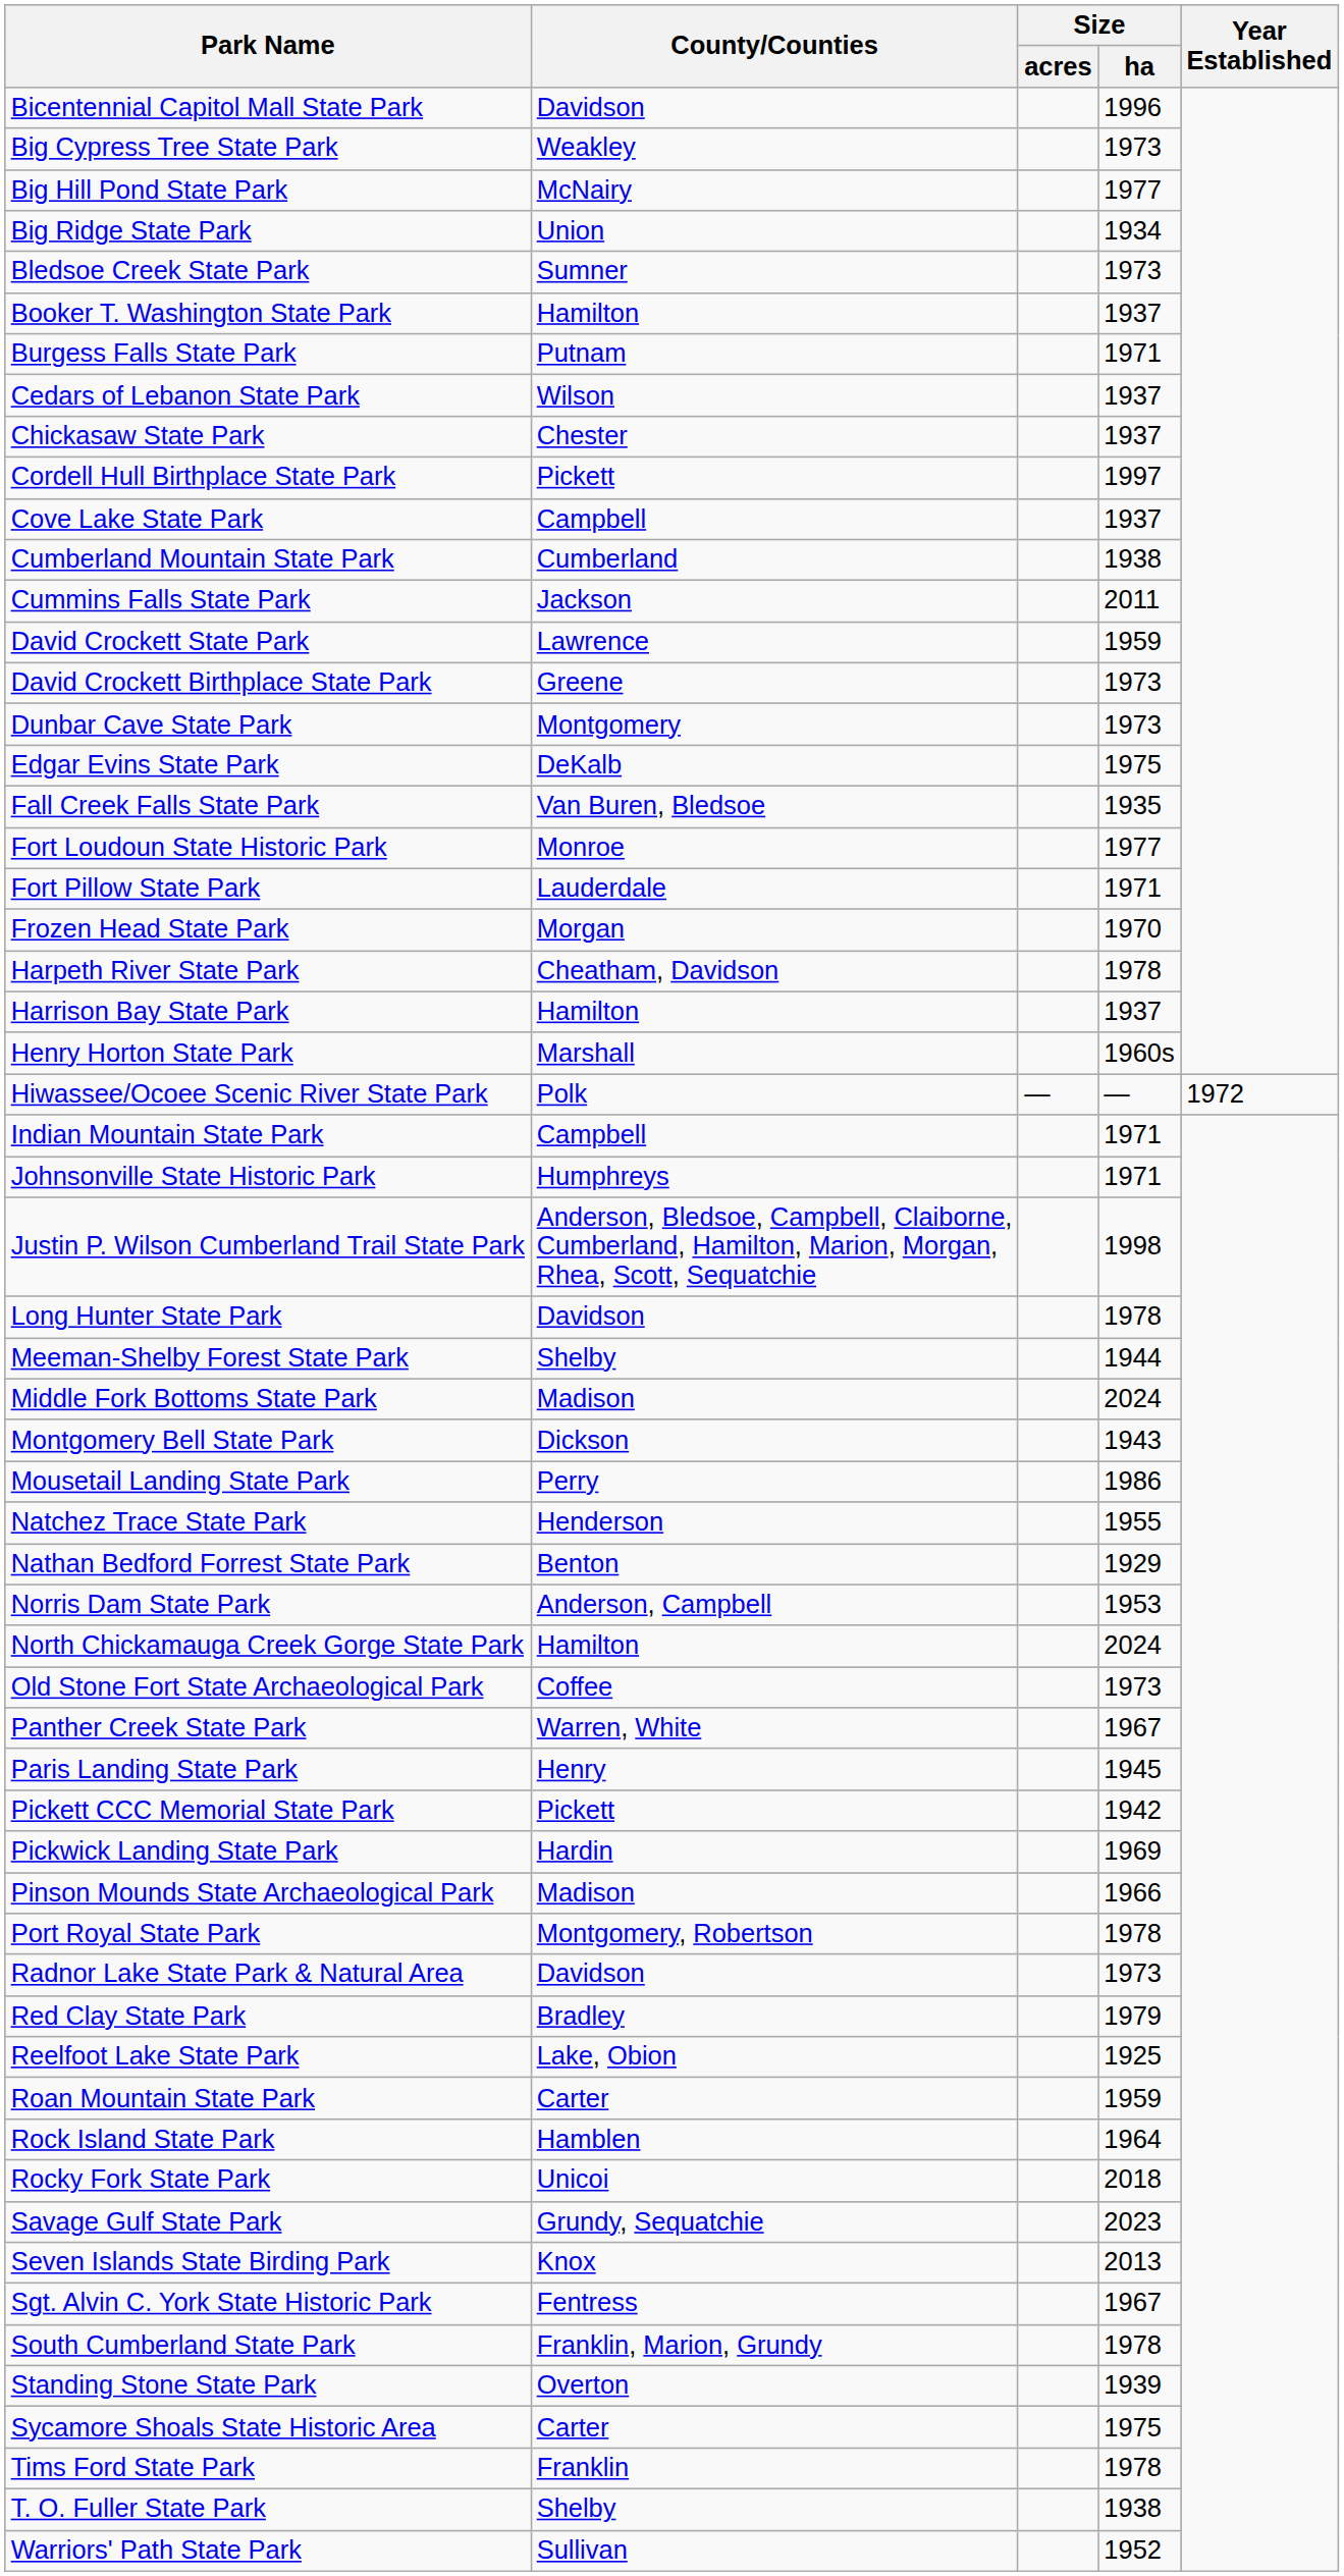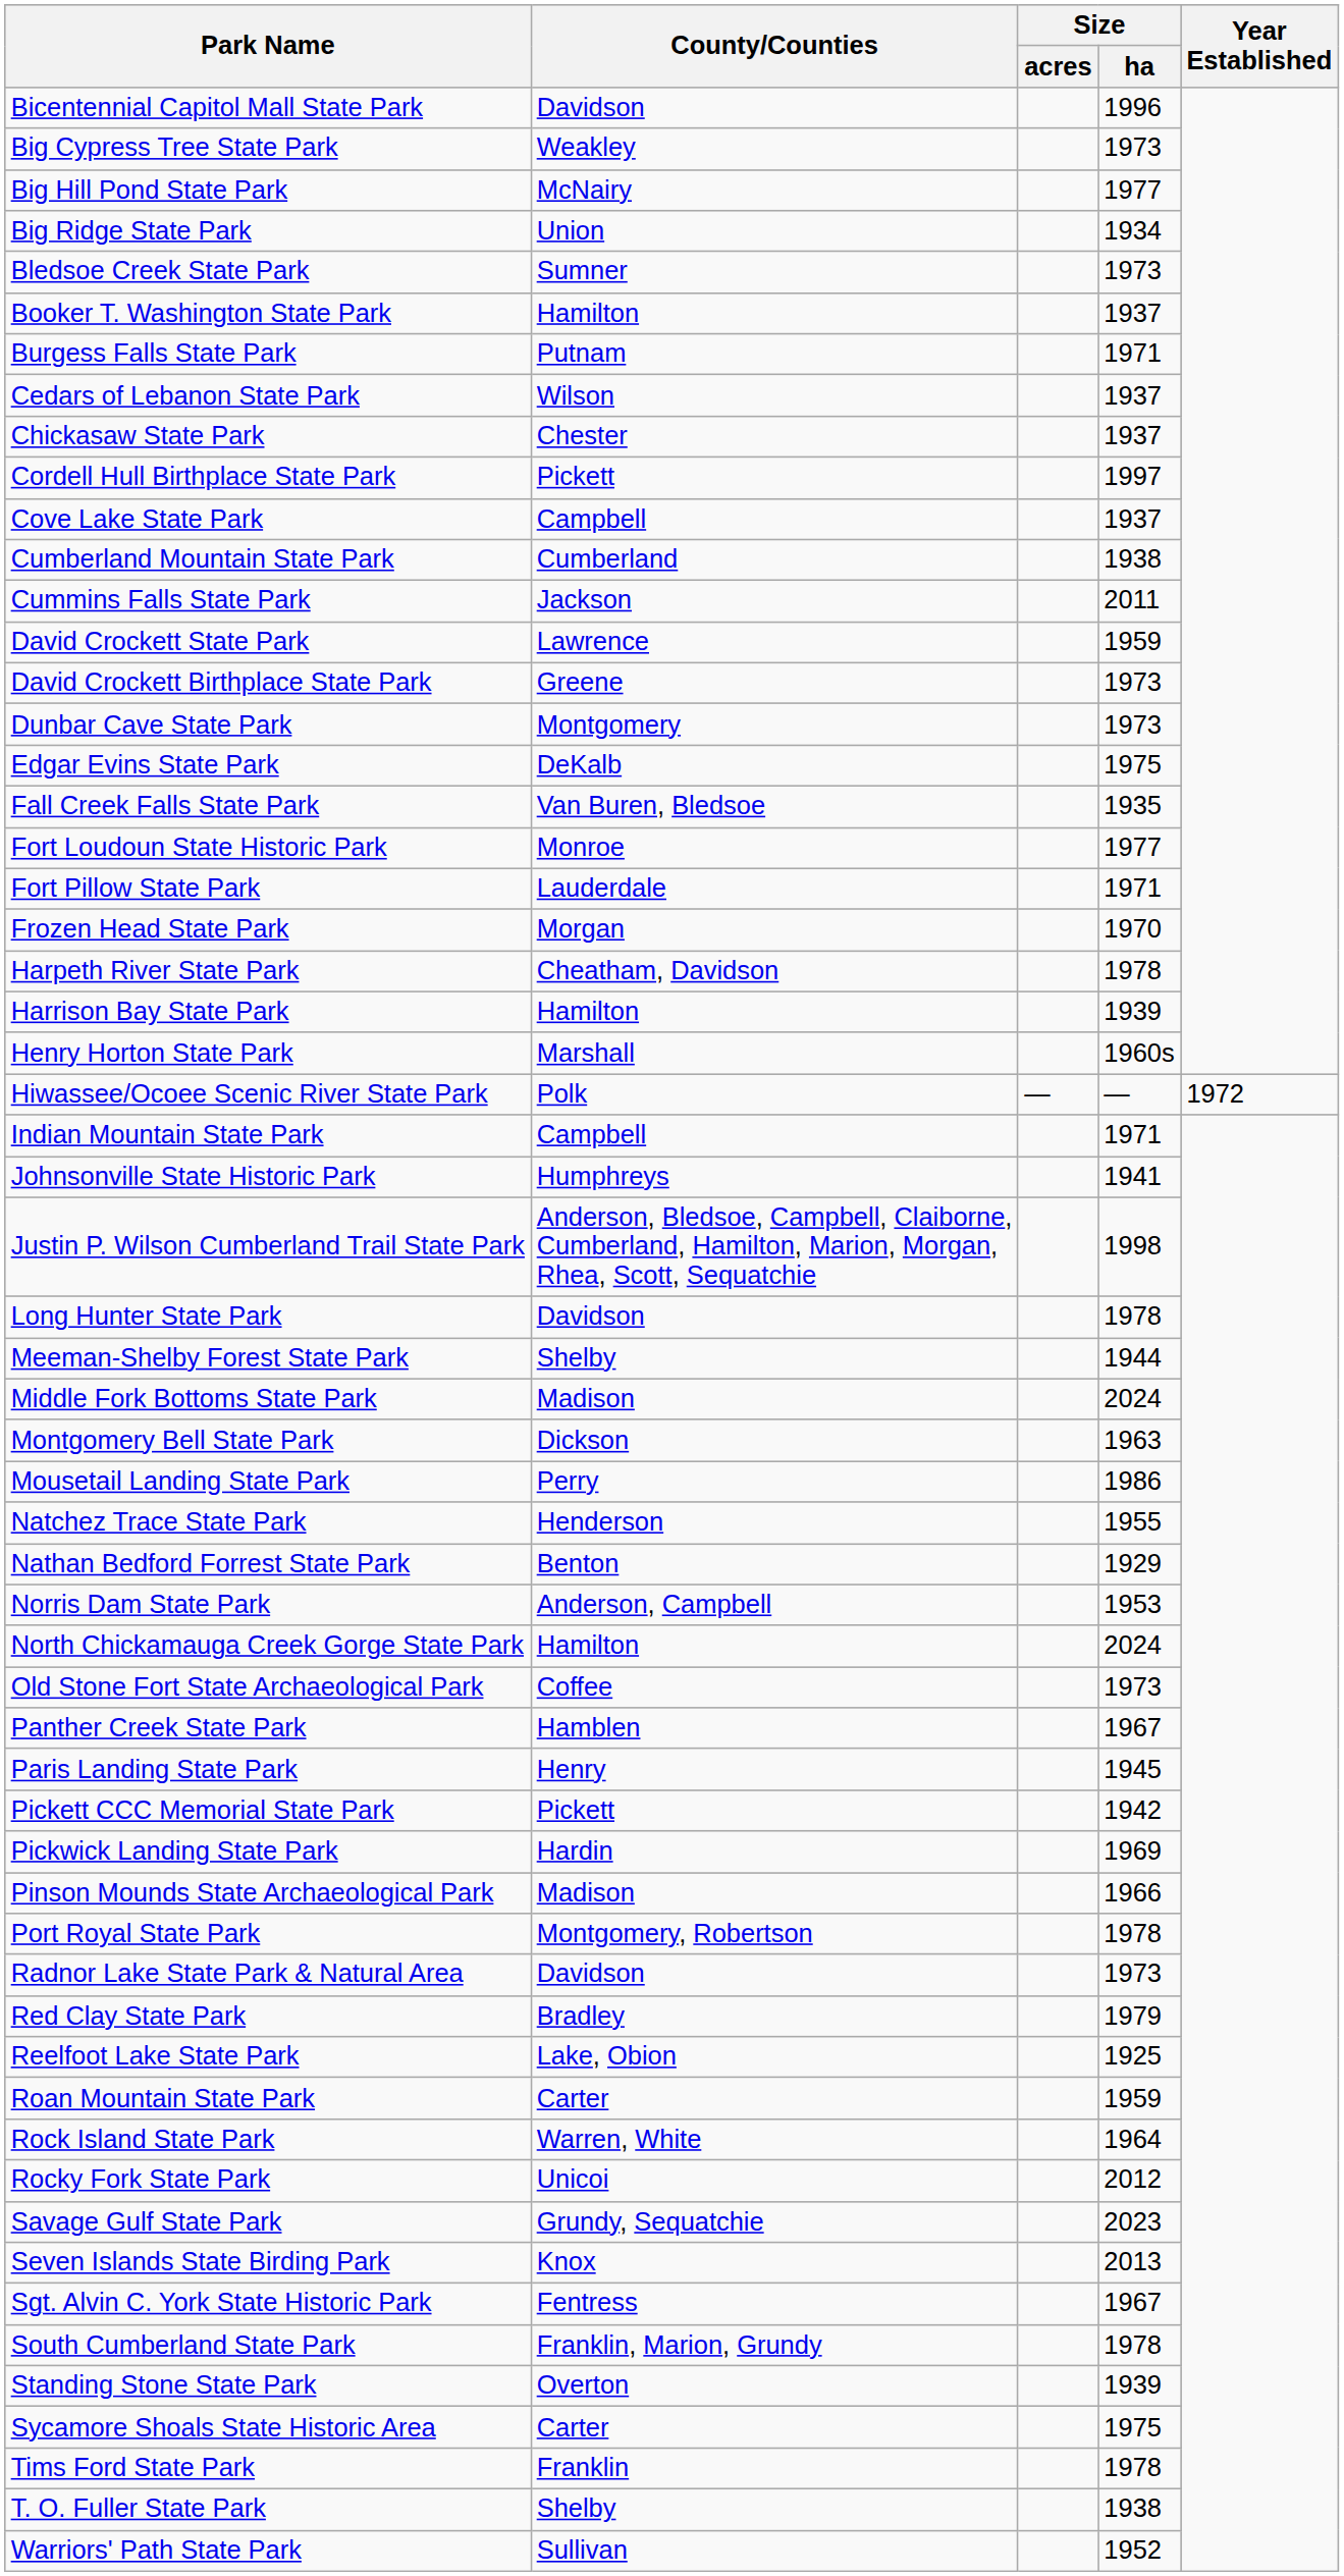Harrison Bay State Park | Size / ha: 1937 -> 1939
Johnsonville State Historic Park | Size / ha: 1971 -> 1941
Montgomery Bell State Park | Size / ha: 1943 -> 1963
Panther Creek State Park | County/Counties: Warren, White -> Hamblen
Rock Island State Park | County/Counties: Hamblen -> Warren, White
Rocky Fork State Park | Size / ha: 2018 -> 2012
